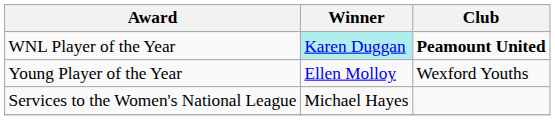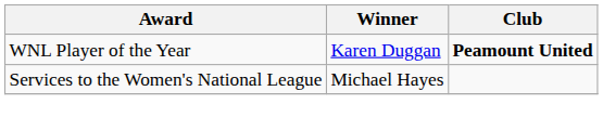WNL Player of the Year | Winner: paleturquoise background -> no background
- row: Young Player of the Year | Ellen Molloy | Wexford Youths
